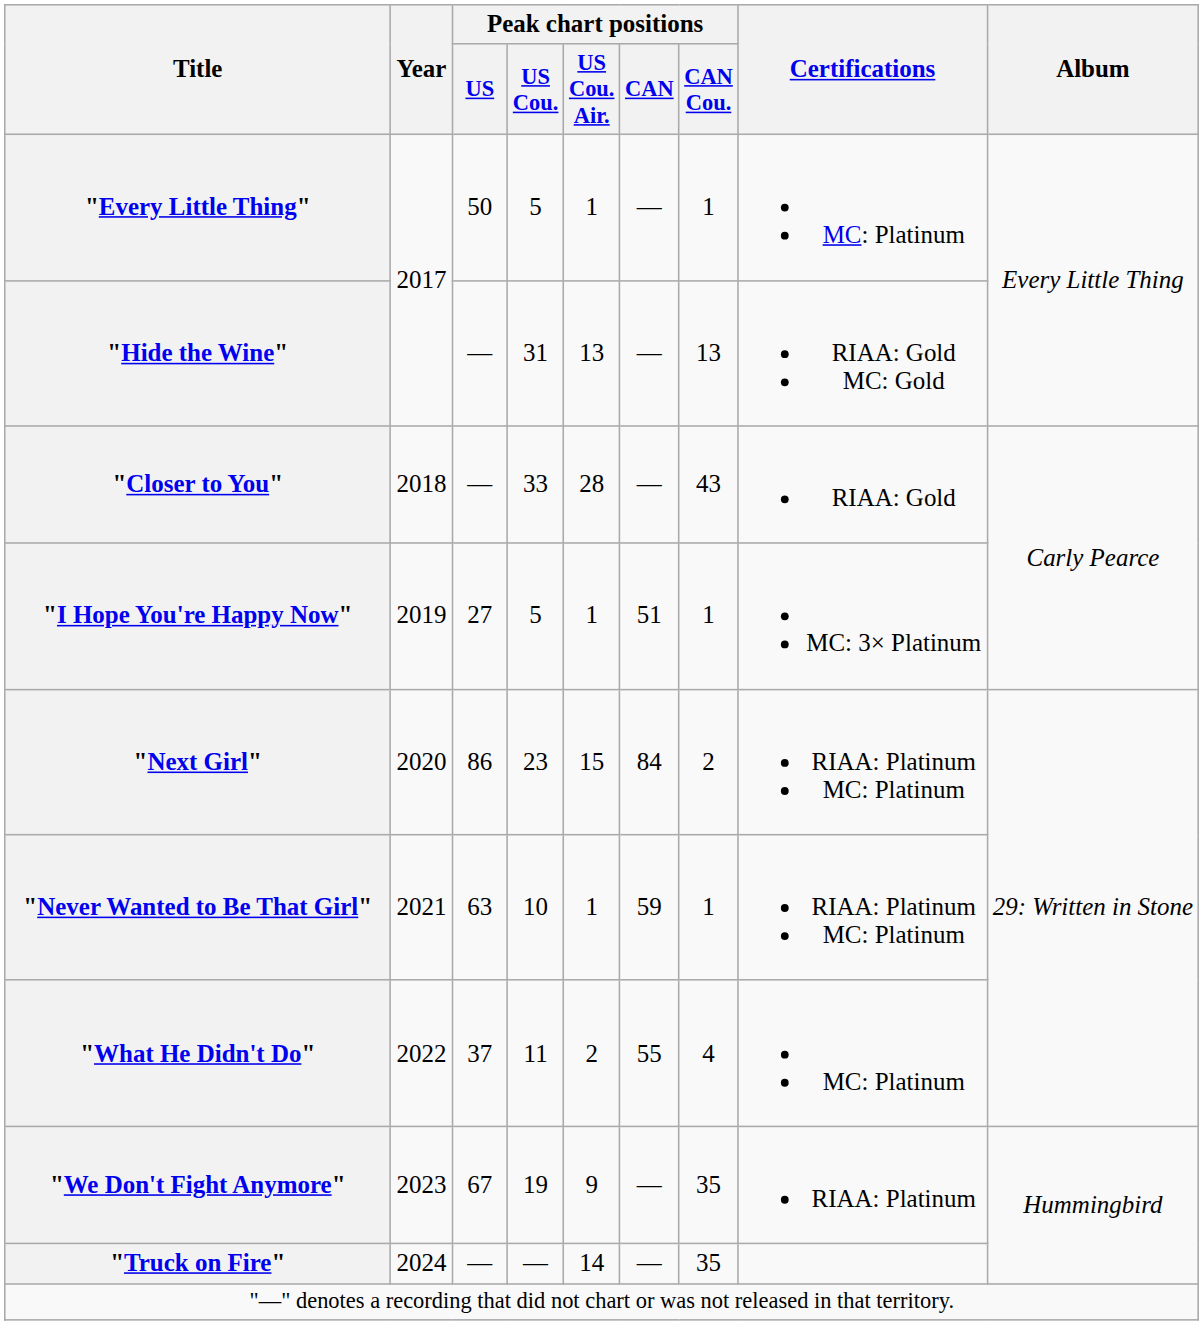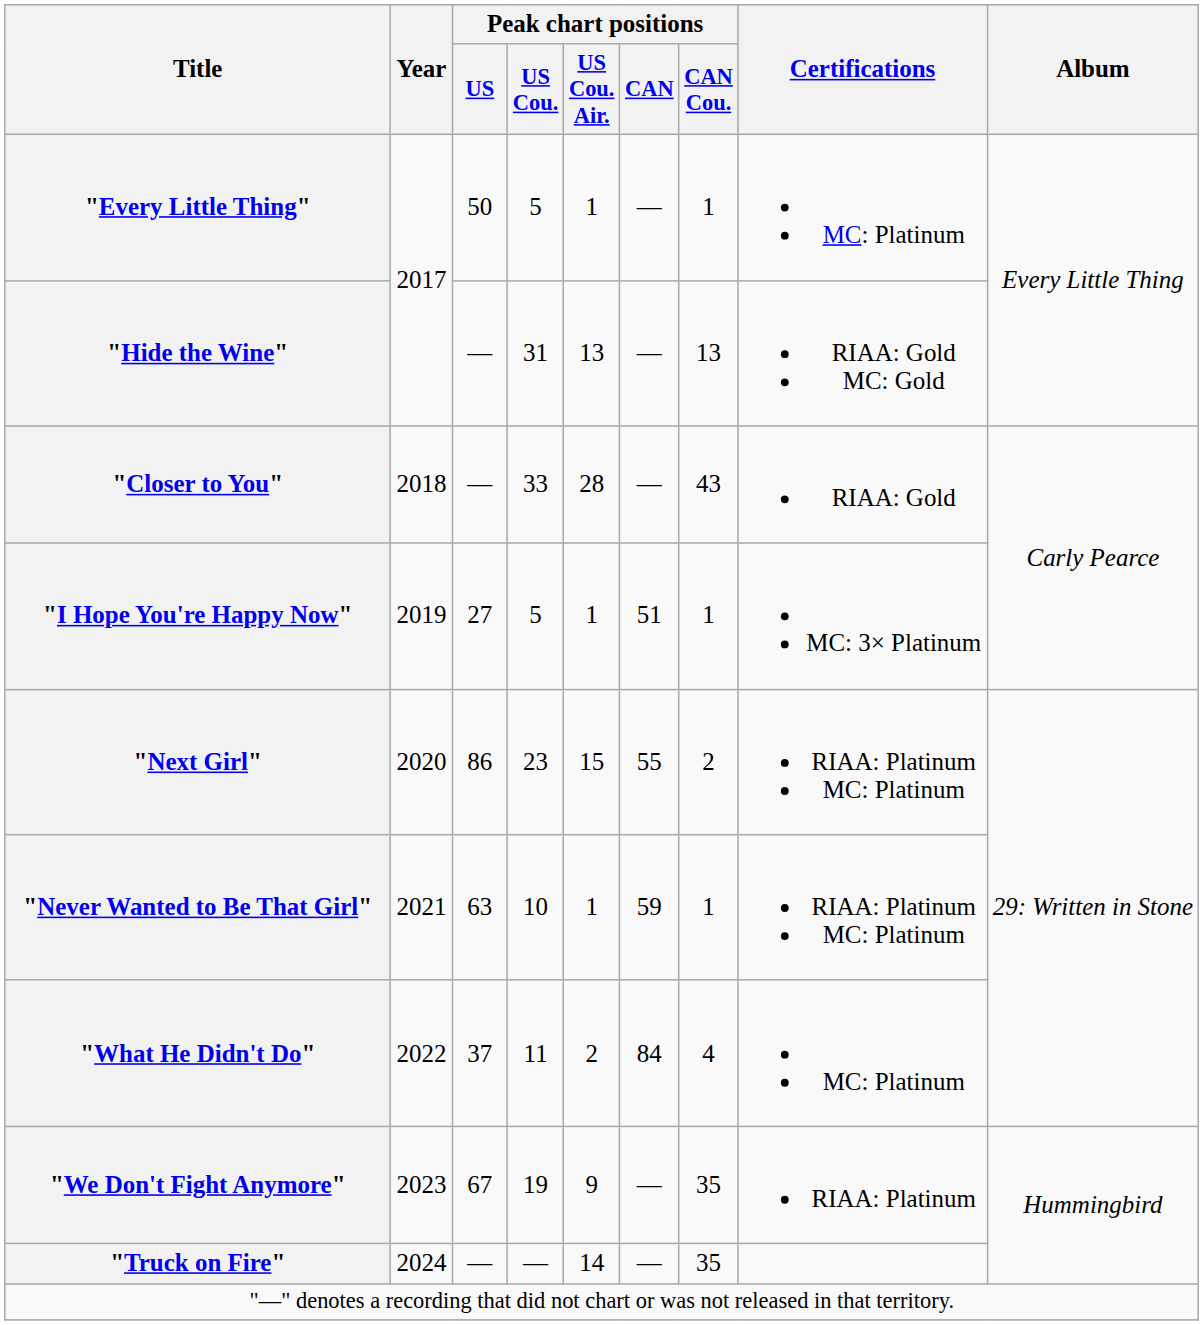"Next Girl" | Peak chart positions / CAN: 84 -> 55
"What He Didn't Do" | Peak chart positions / CAN: 55 -> 84
